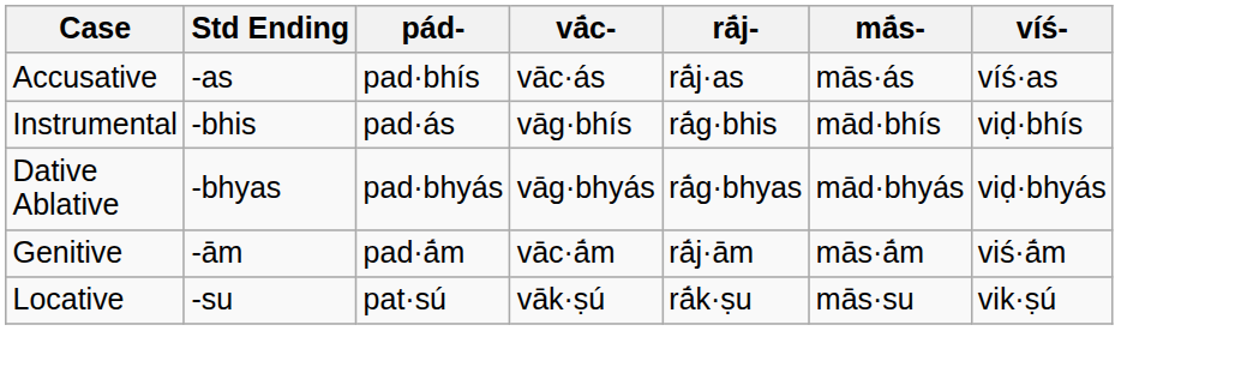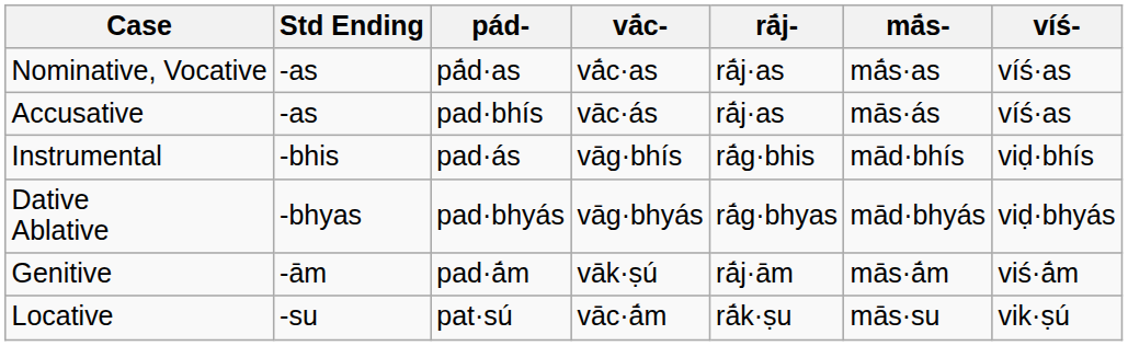+ row: Nominative, Vocative | -as | pā́d·as | vā́c·as | rā́j·as | mā́s·as | víś·as
Genitive | vā́c-: vāc·ā́m -> vāk·ṣú
Locative | vā́c-: vāk·ṣú -> vāc·ā́m
